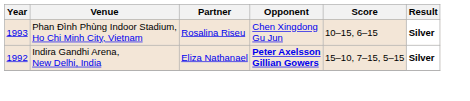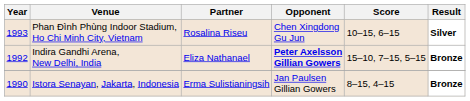Indira Gandhi Arena, New Delhi, India | Result: Silver -> Bronze
+ row: 1990 | Istora Senayan, Jakarta, Indonesia | Erma Sulistianingsih | Jan Paulsen Gillian Gowers | 8–15, 4–15 | Bronze
